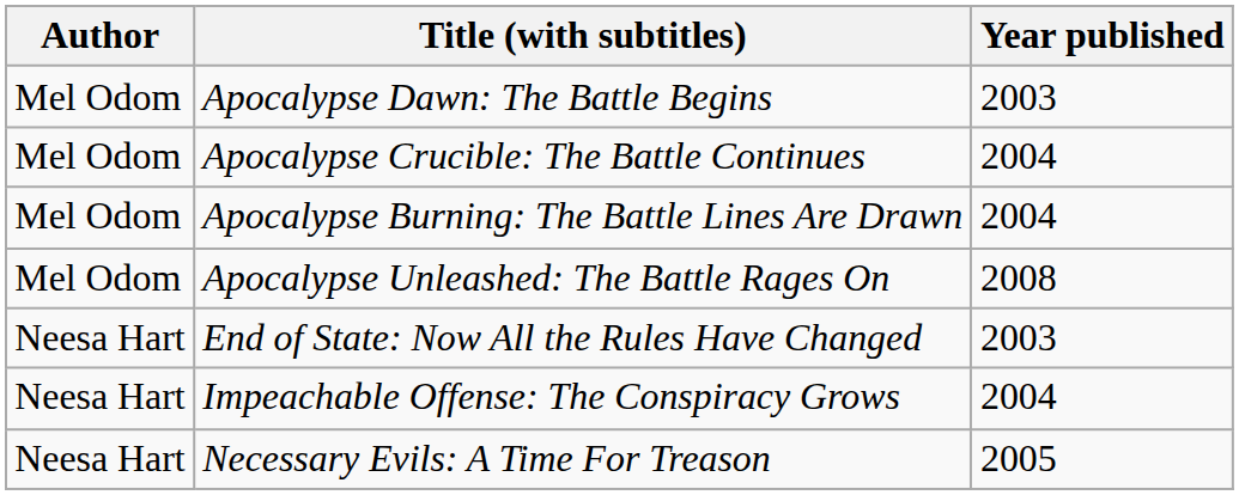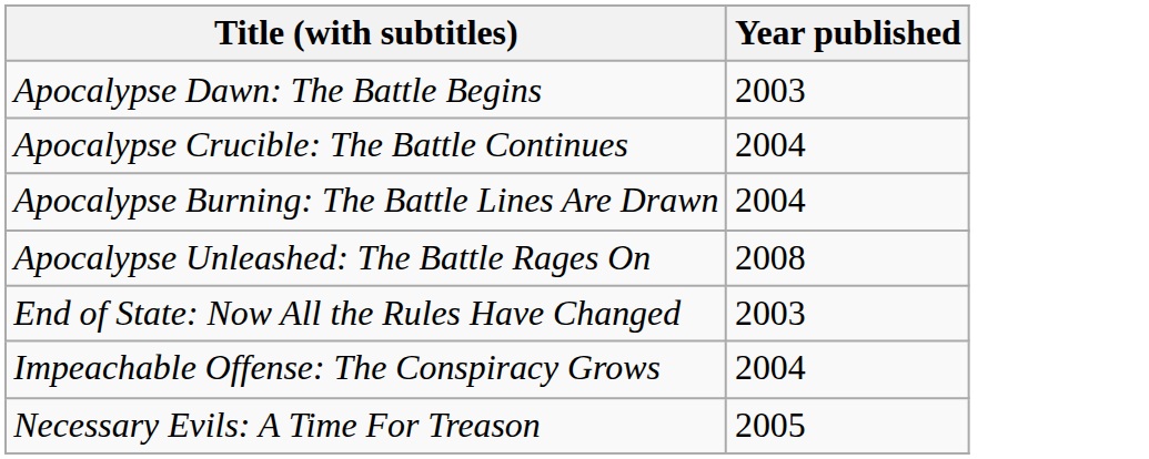- column: Author | Mel Odom | Mel Odom | Mel Odom | Mel Odom | Neesa Hart | Neesa Hart | Neesa Hart
